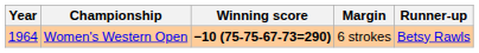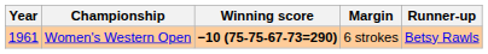Women's Western Open | Year: 1964 -> 1961
